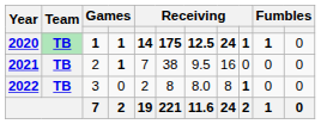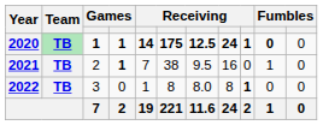2020 | column 10: 1 -> 0
2021 | column 10: 0 -> 1
2022 | column 5: 2 -> 1
